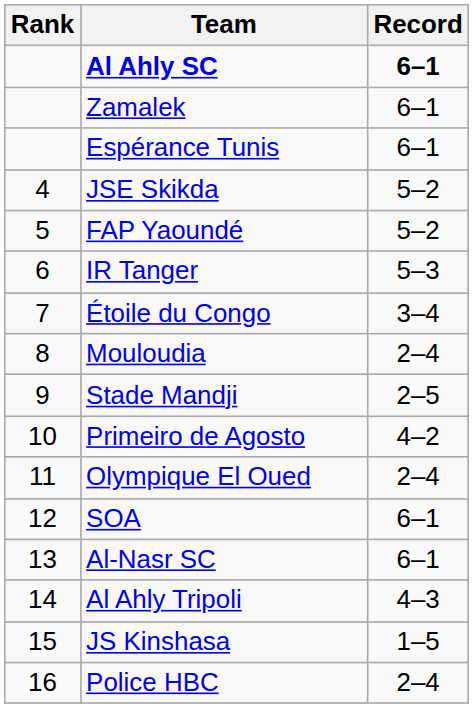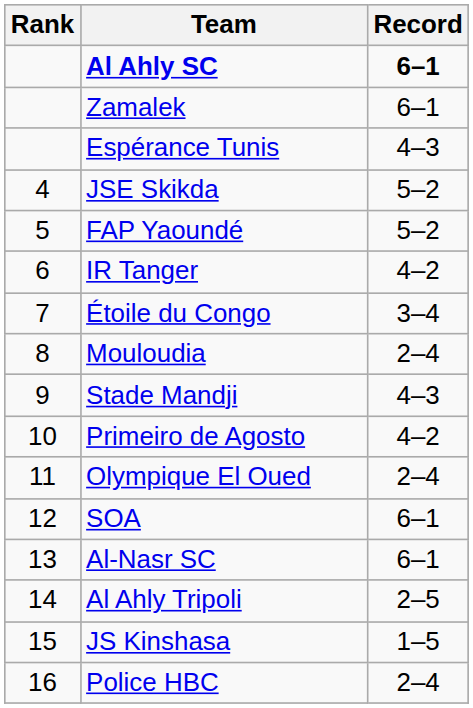Espérance Tunis | Record: 6–1 -> 4–3
IR Tanger | Record: 5–3 -> 4–2
Stade Mandji | Record: 2–5 -> 4–3
Al Ahly Tripoli | Record: 4–3 -> 2–5
